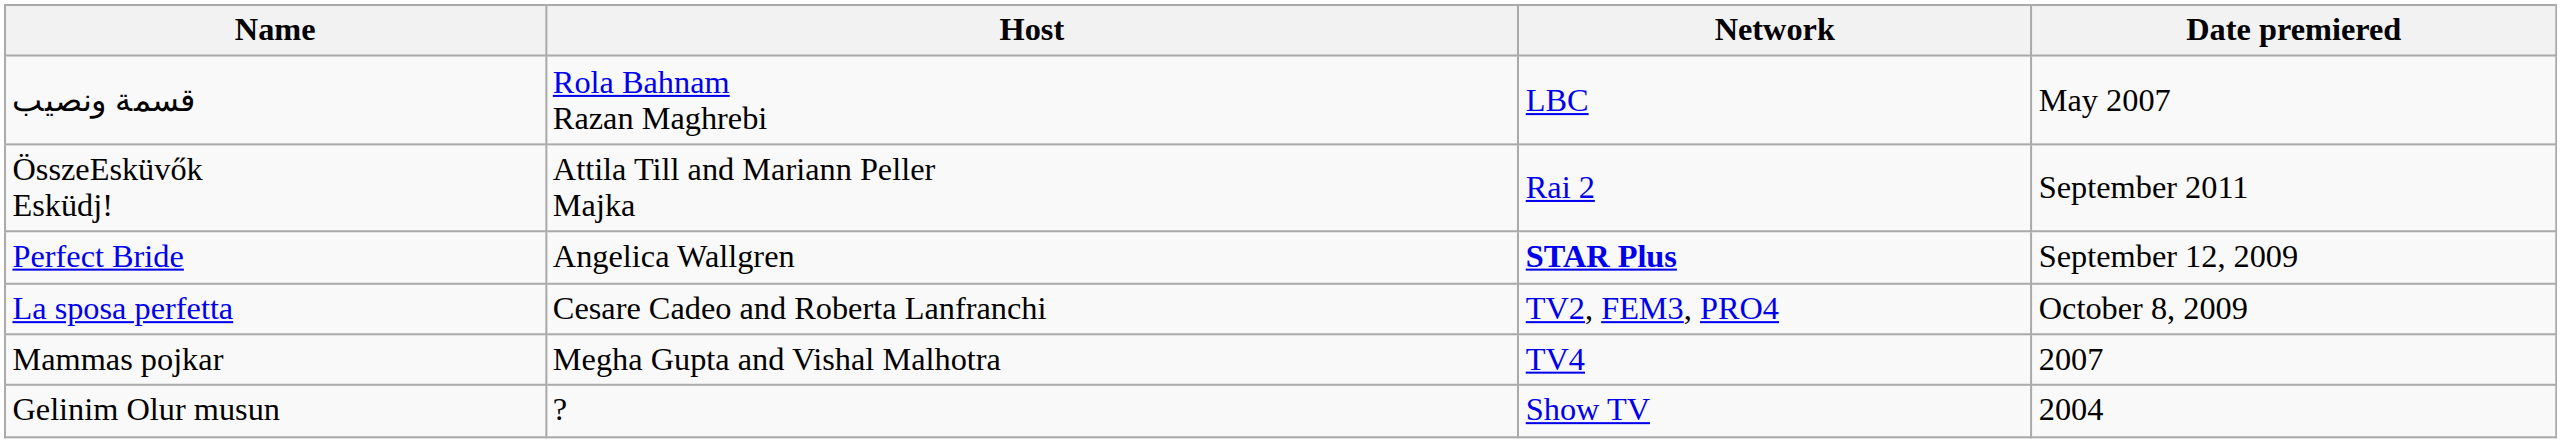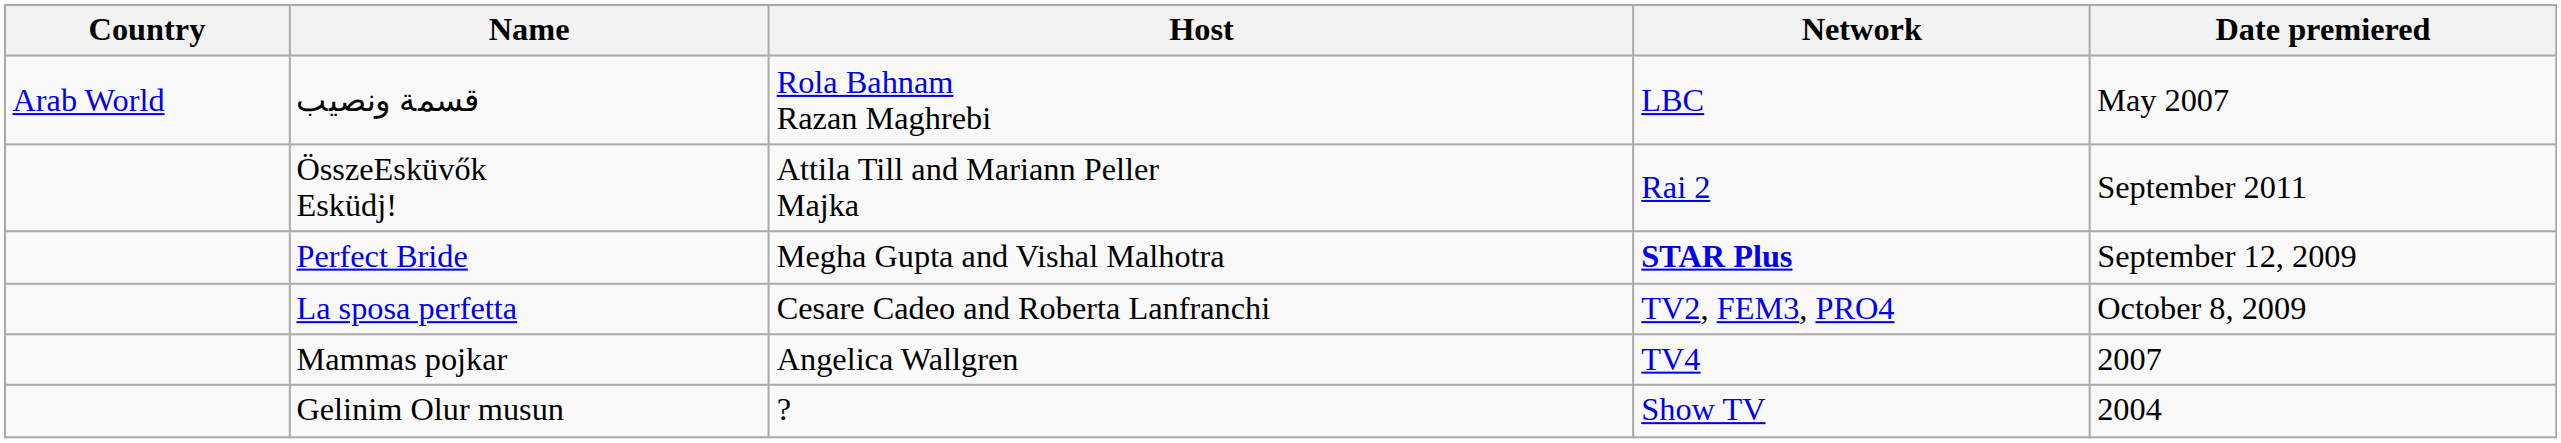+ column: Country | Arab World
Perfect Bride | Host: Angelica Wallgren -> Megha Gupta and Vishal Malhotra
Mammas pojkar | Host: Megha Gupta and Vishal Malhotra -> Angelica Wallgren
